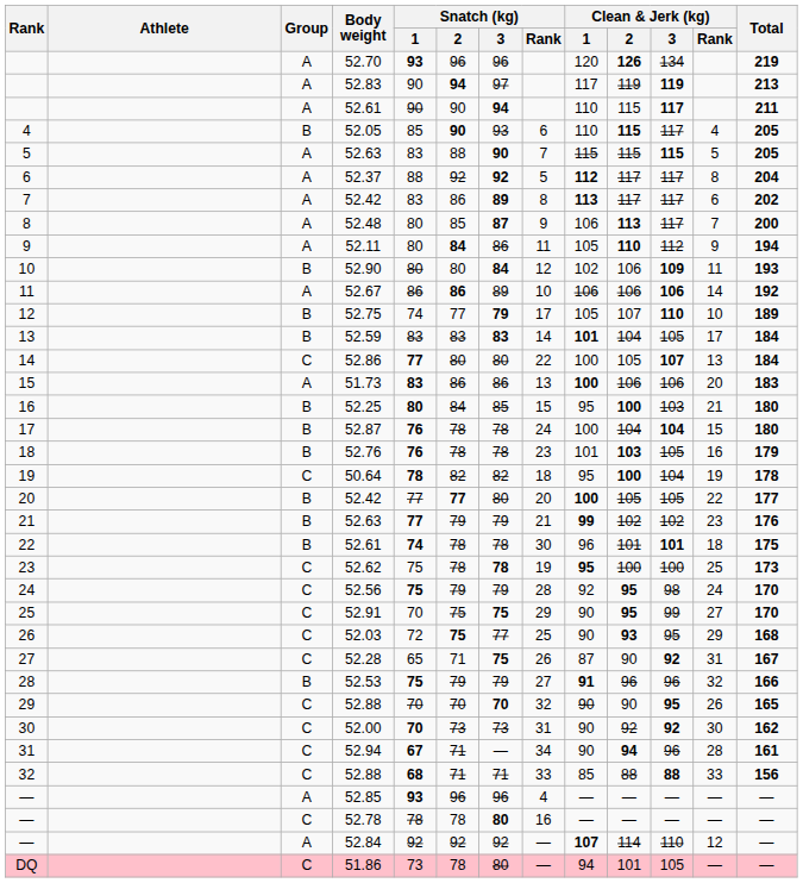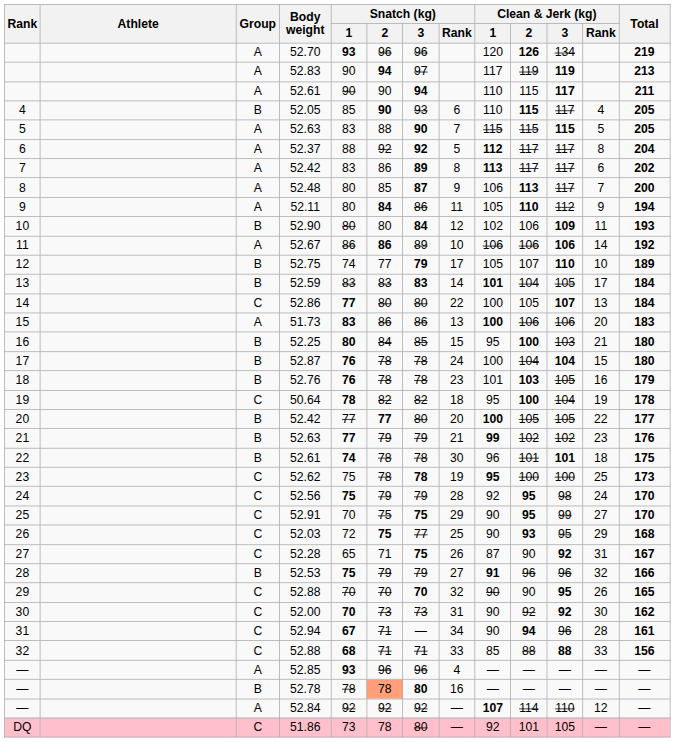— / 52.78 | Group: C -> B
— / 52.78 | Snatch (kg) / 2: no background -> lightsalmon background
DQ | Clean & Jerk (kg) / 1: 94 -> 92
